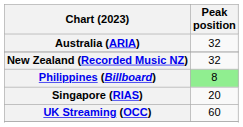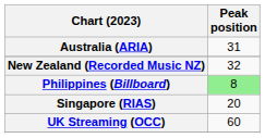Australia (ARIA) | Peak position: 32 -> 31
